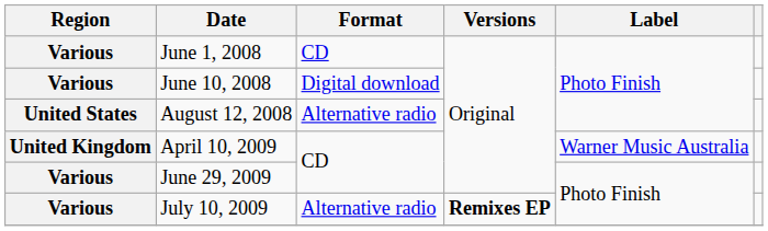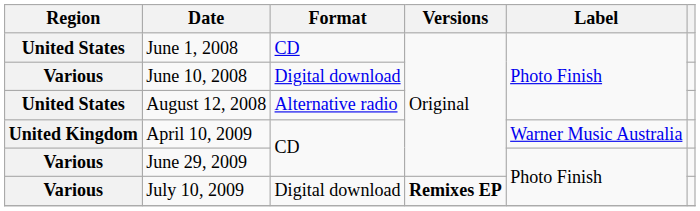June 1, 2008 | Region: Various -> United States
July 10, 2009 | Format: Alternative radio -> Digital download
